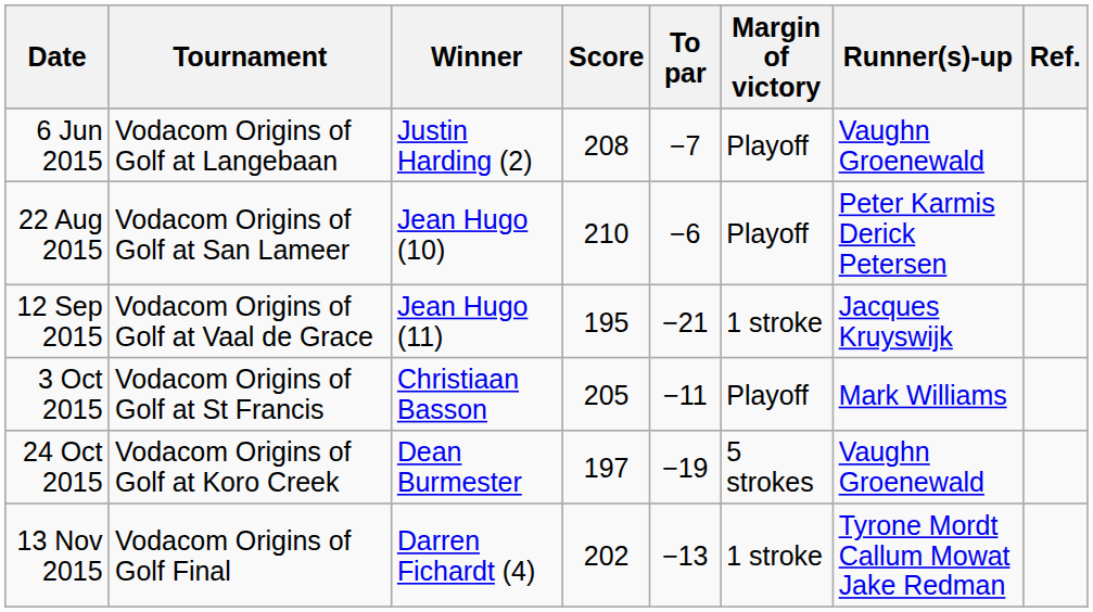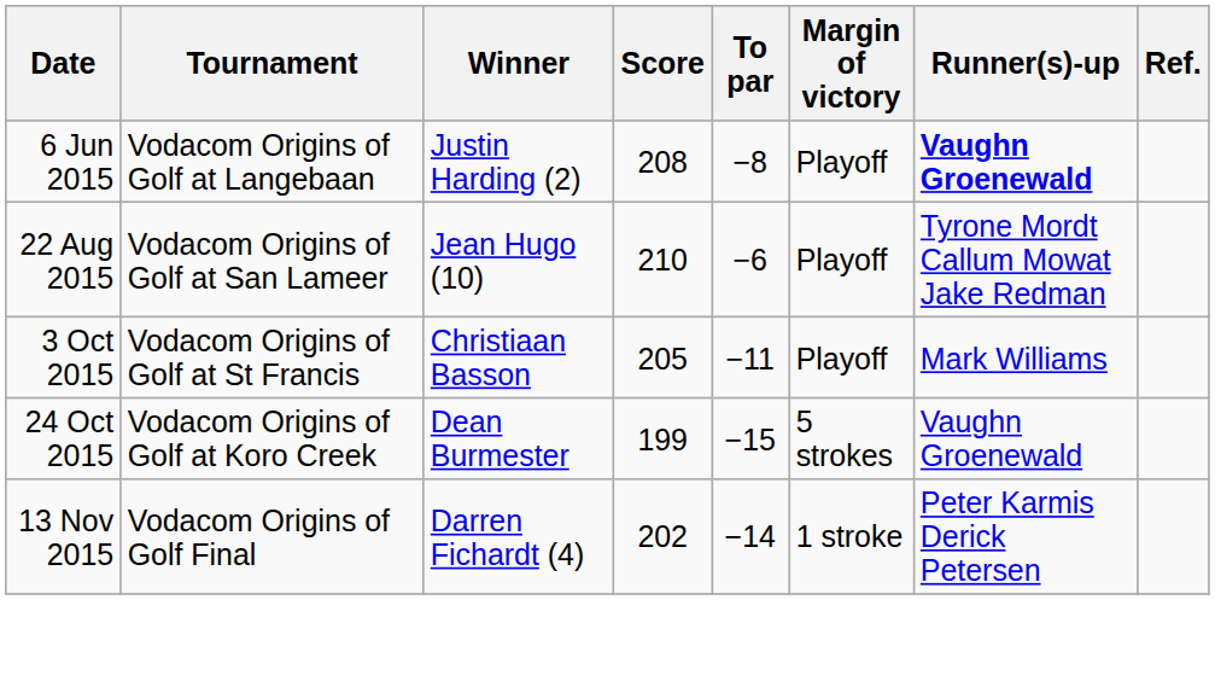6 Jun 2015 | To par: −7 -> −8
6 Jun 2015 | Runner(s)-up: normal -> bold
22 Aug 2015 | Runner(s)-up: Peter Karmis Derick Petersen -> Tyrone Mordt Callum Mowat Jake Redman
- row: 12 Sep 2015 | Vodacom Origins of Golf at Vaal de Grace | Jean Hugo (11) | 195 | −21 | 1 stroke | Jacques Kruyswijk
24 Oct 2015 | Score: 197 -> 199
24 Oct 2015 | To par: −19 -> −15
13 Nov 2015 | To par: −13 -> −14
13 Nov 2015 | Runner(s)-up: Tyrone Mordt Callum Mowat Jake Redman -> Peter Karmis Derick Petersen
